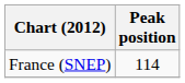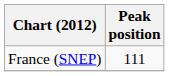France (SNEP) | Peak position: 114 -> 111
